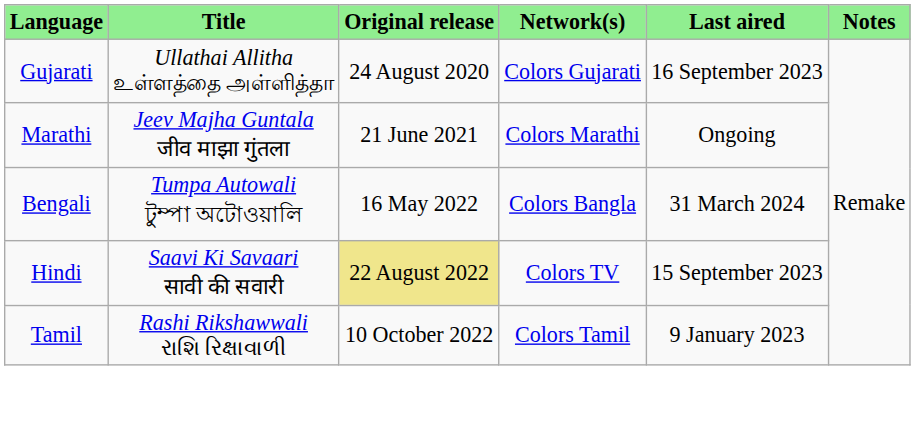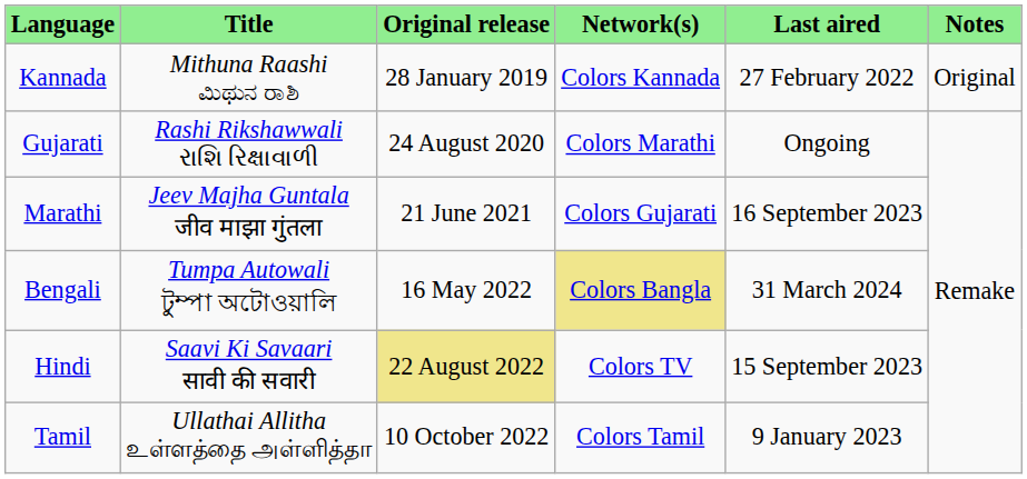+ row: Kannada | Mithuna Raashi ಮಿಥುನ ರಾಶಿ | 28 January 2019 | Colors Kannada | 27 February 2022 | Original
Gujarati | Title: Ullathai Allitha உள்ளத்தை அள்ளித்தா -> Rashi Rikshawwali રાશિ રિક્ષાવાળી
Gujarati | Network(s): Colors Gujarati -> Colors Marathi
Gujarati | Last aired: 16 September 2023 -> Ongoing
Marathi | Network(s): Colors Marathi -> Colors Gujarati
Marathi | Last aired: Ongoing -> 16 September 2023
Bengali | Network(s): no background -> khaki background
Tamil | Title: Rashi Rikshawwali રાશિ રિક્ષાવાળી -> Ullathai Allitha உள்ளத்தை அள்ளித்தா
